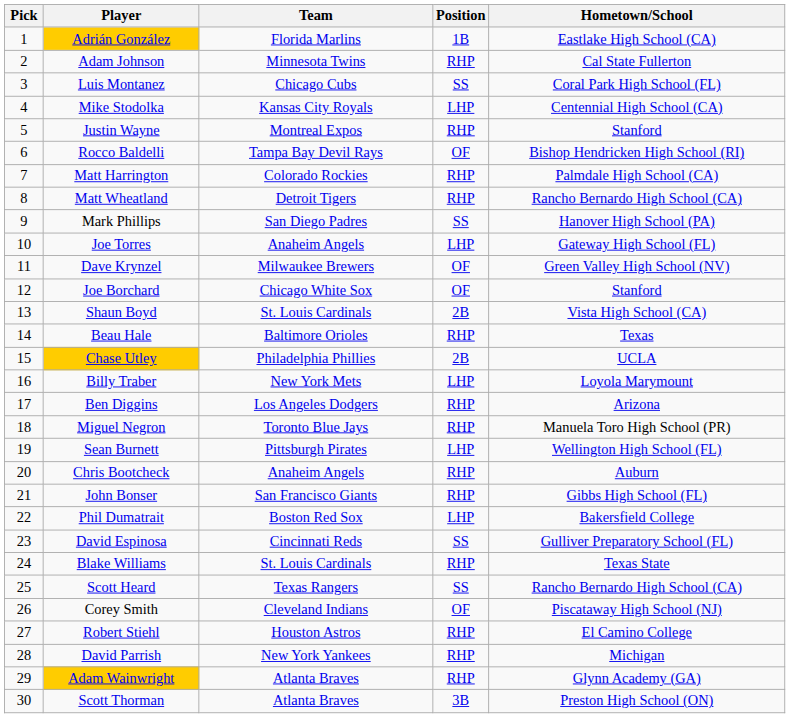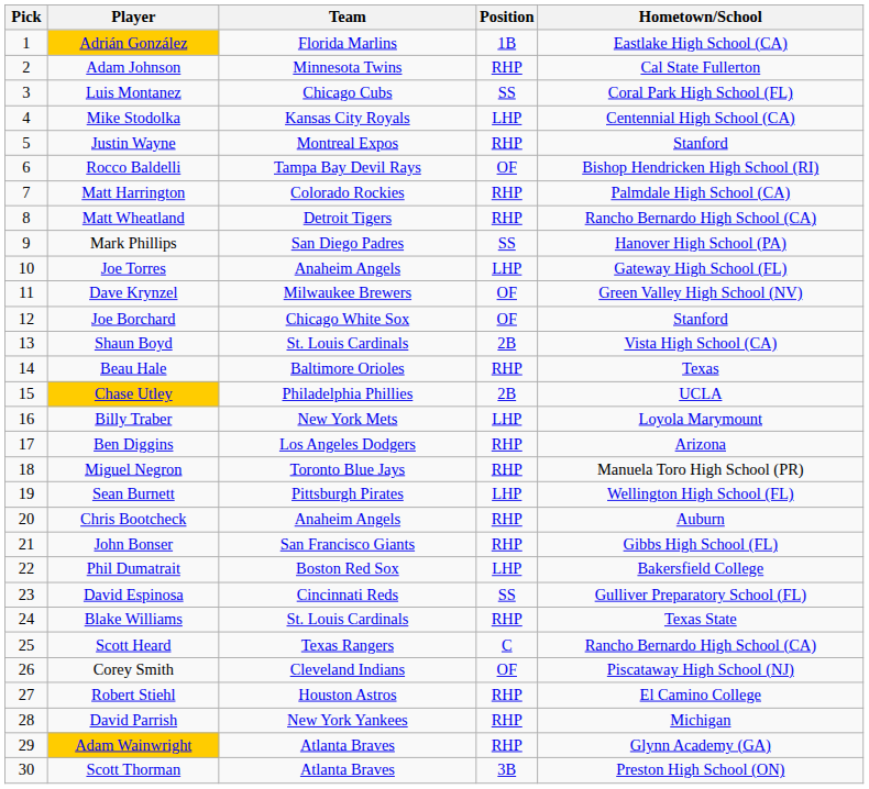Scott Heard | Position: SS -> C
